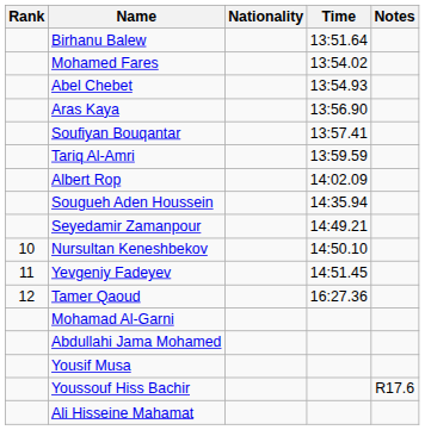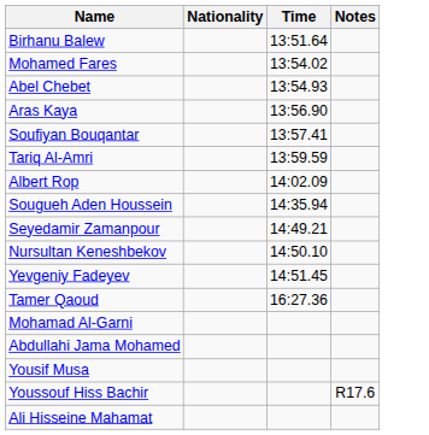- column: Rank | 10 | 11 | 12
